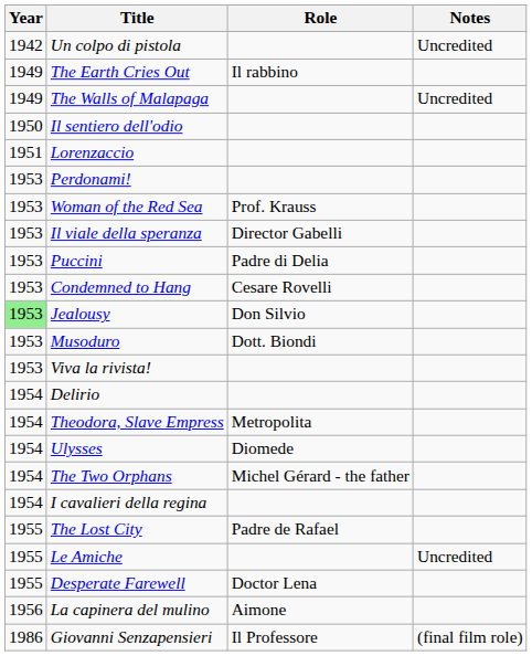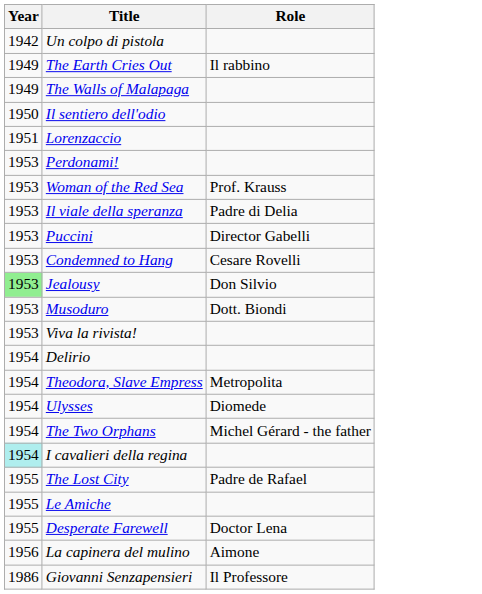- column: Notes | Uncredited | Uncredited | Uncredited | (final film role)
Il viale della speranza | Role: Director Gabelli -> Padre di Delia
Puccini | Role: Padre di Delia -> Director Gabelli
I cavalieri della regina | Year: no background -> paleturquoise background
